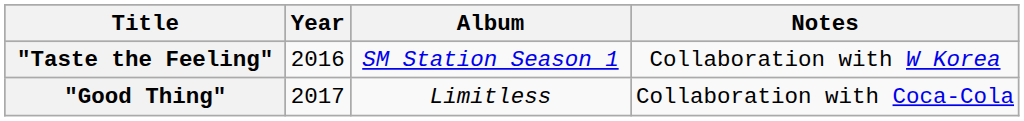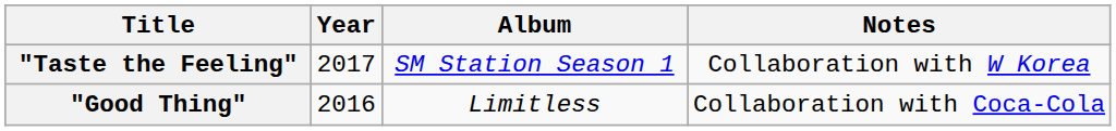"Taste the Feeling" | Year: 2016 -> 2017
"Good Thing" | Year: 2017 -> 2016
